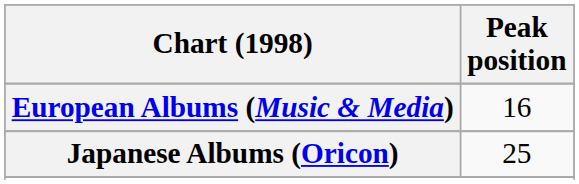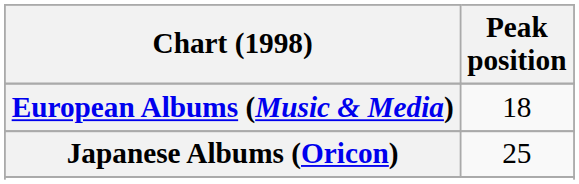European Albums (Music & Media) | Peak position: 16 -> 18
